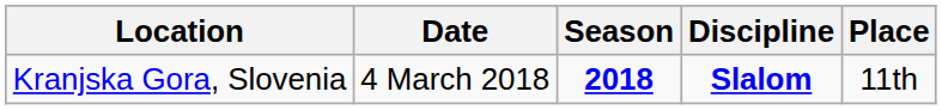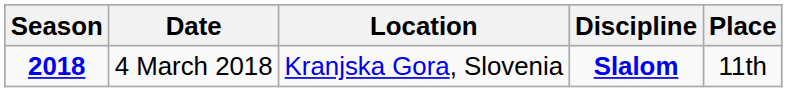columns swapped: Season <-> Location
